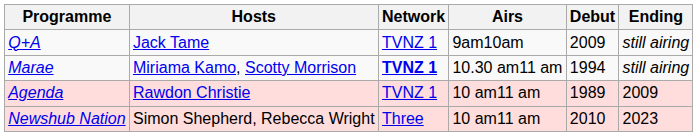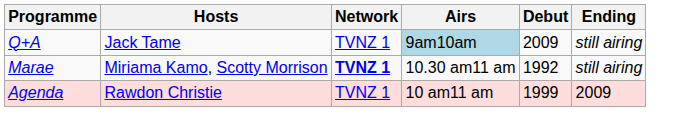Q+A | Airs: no background -> lightblue background
Marae | Debut: 1994 -> 1992
Agenda | Debut: 1989 -> 1999
- row: Newshub Nation | Simon Shepherd, Rebecca Wright | Three | 10 am11 am | 2010 | 2023
